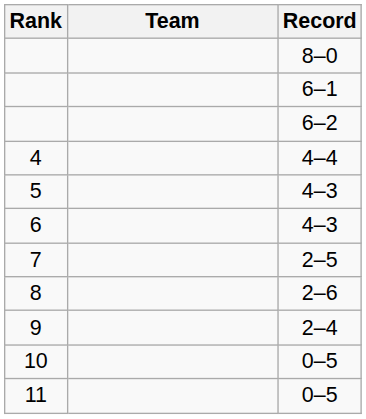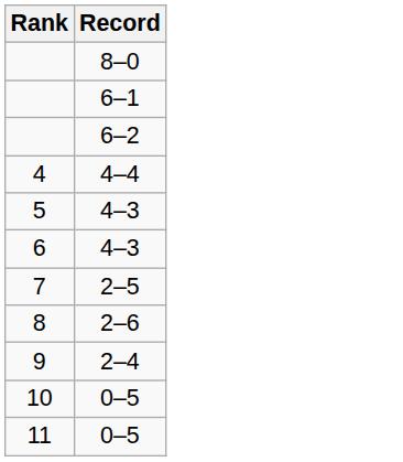- column: Team
